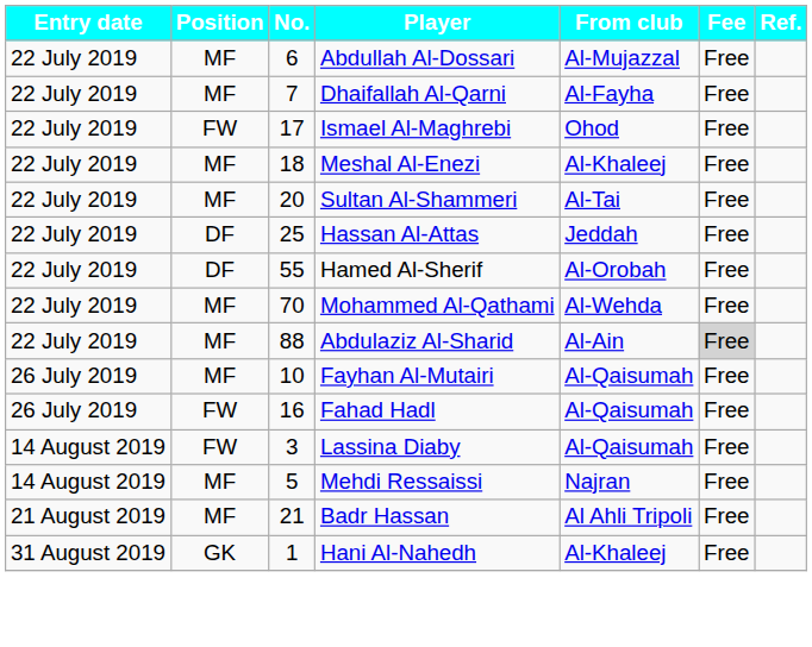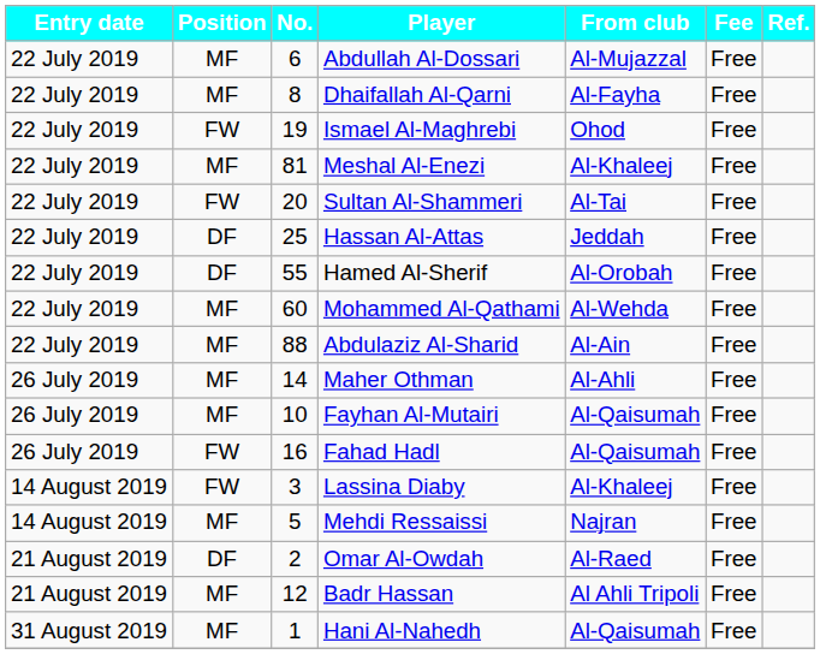Dhaifallah Al-Qarni | No.: 7 -> 8
Ismael Al-Maghrebi | No.: 17 -> 19
Meshal Al-Enezi | No.: 18 -> 81
Sultan Al-Shammeri | Position: MF -> FW
Mohammed Al-Qathami | No.: 70 -> 60
Abdulaziz Al-Sharid | Fee: lightgrey background -> no background
+ row: 26 July 2019 | MF | 14 | Maher Othman | Al-Ahli | Free
Lassina Diaby | From club: Al-Qaisumah -> Al-Khaleej
+ row: 21 August 2019 | DF | 2 | Omar Al-Owdah | Al-Raed | Free
Badr Hassan | No.: 21 -> 12
Hani Al-Nahedh | Position: GK -> MF
Hani Al-Nahedh | From club: Al-Khaleej -> Al-Qaisumah
